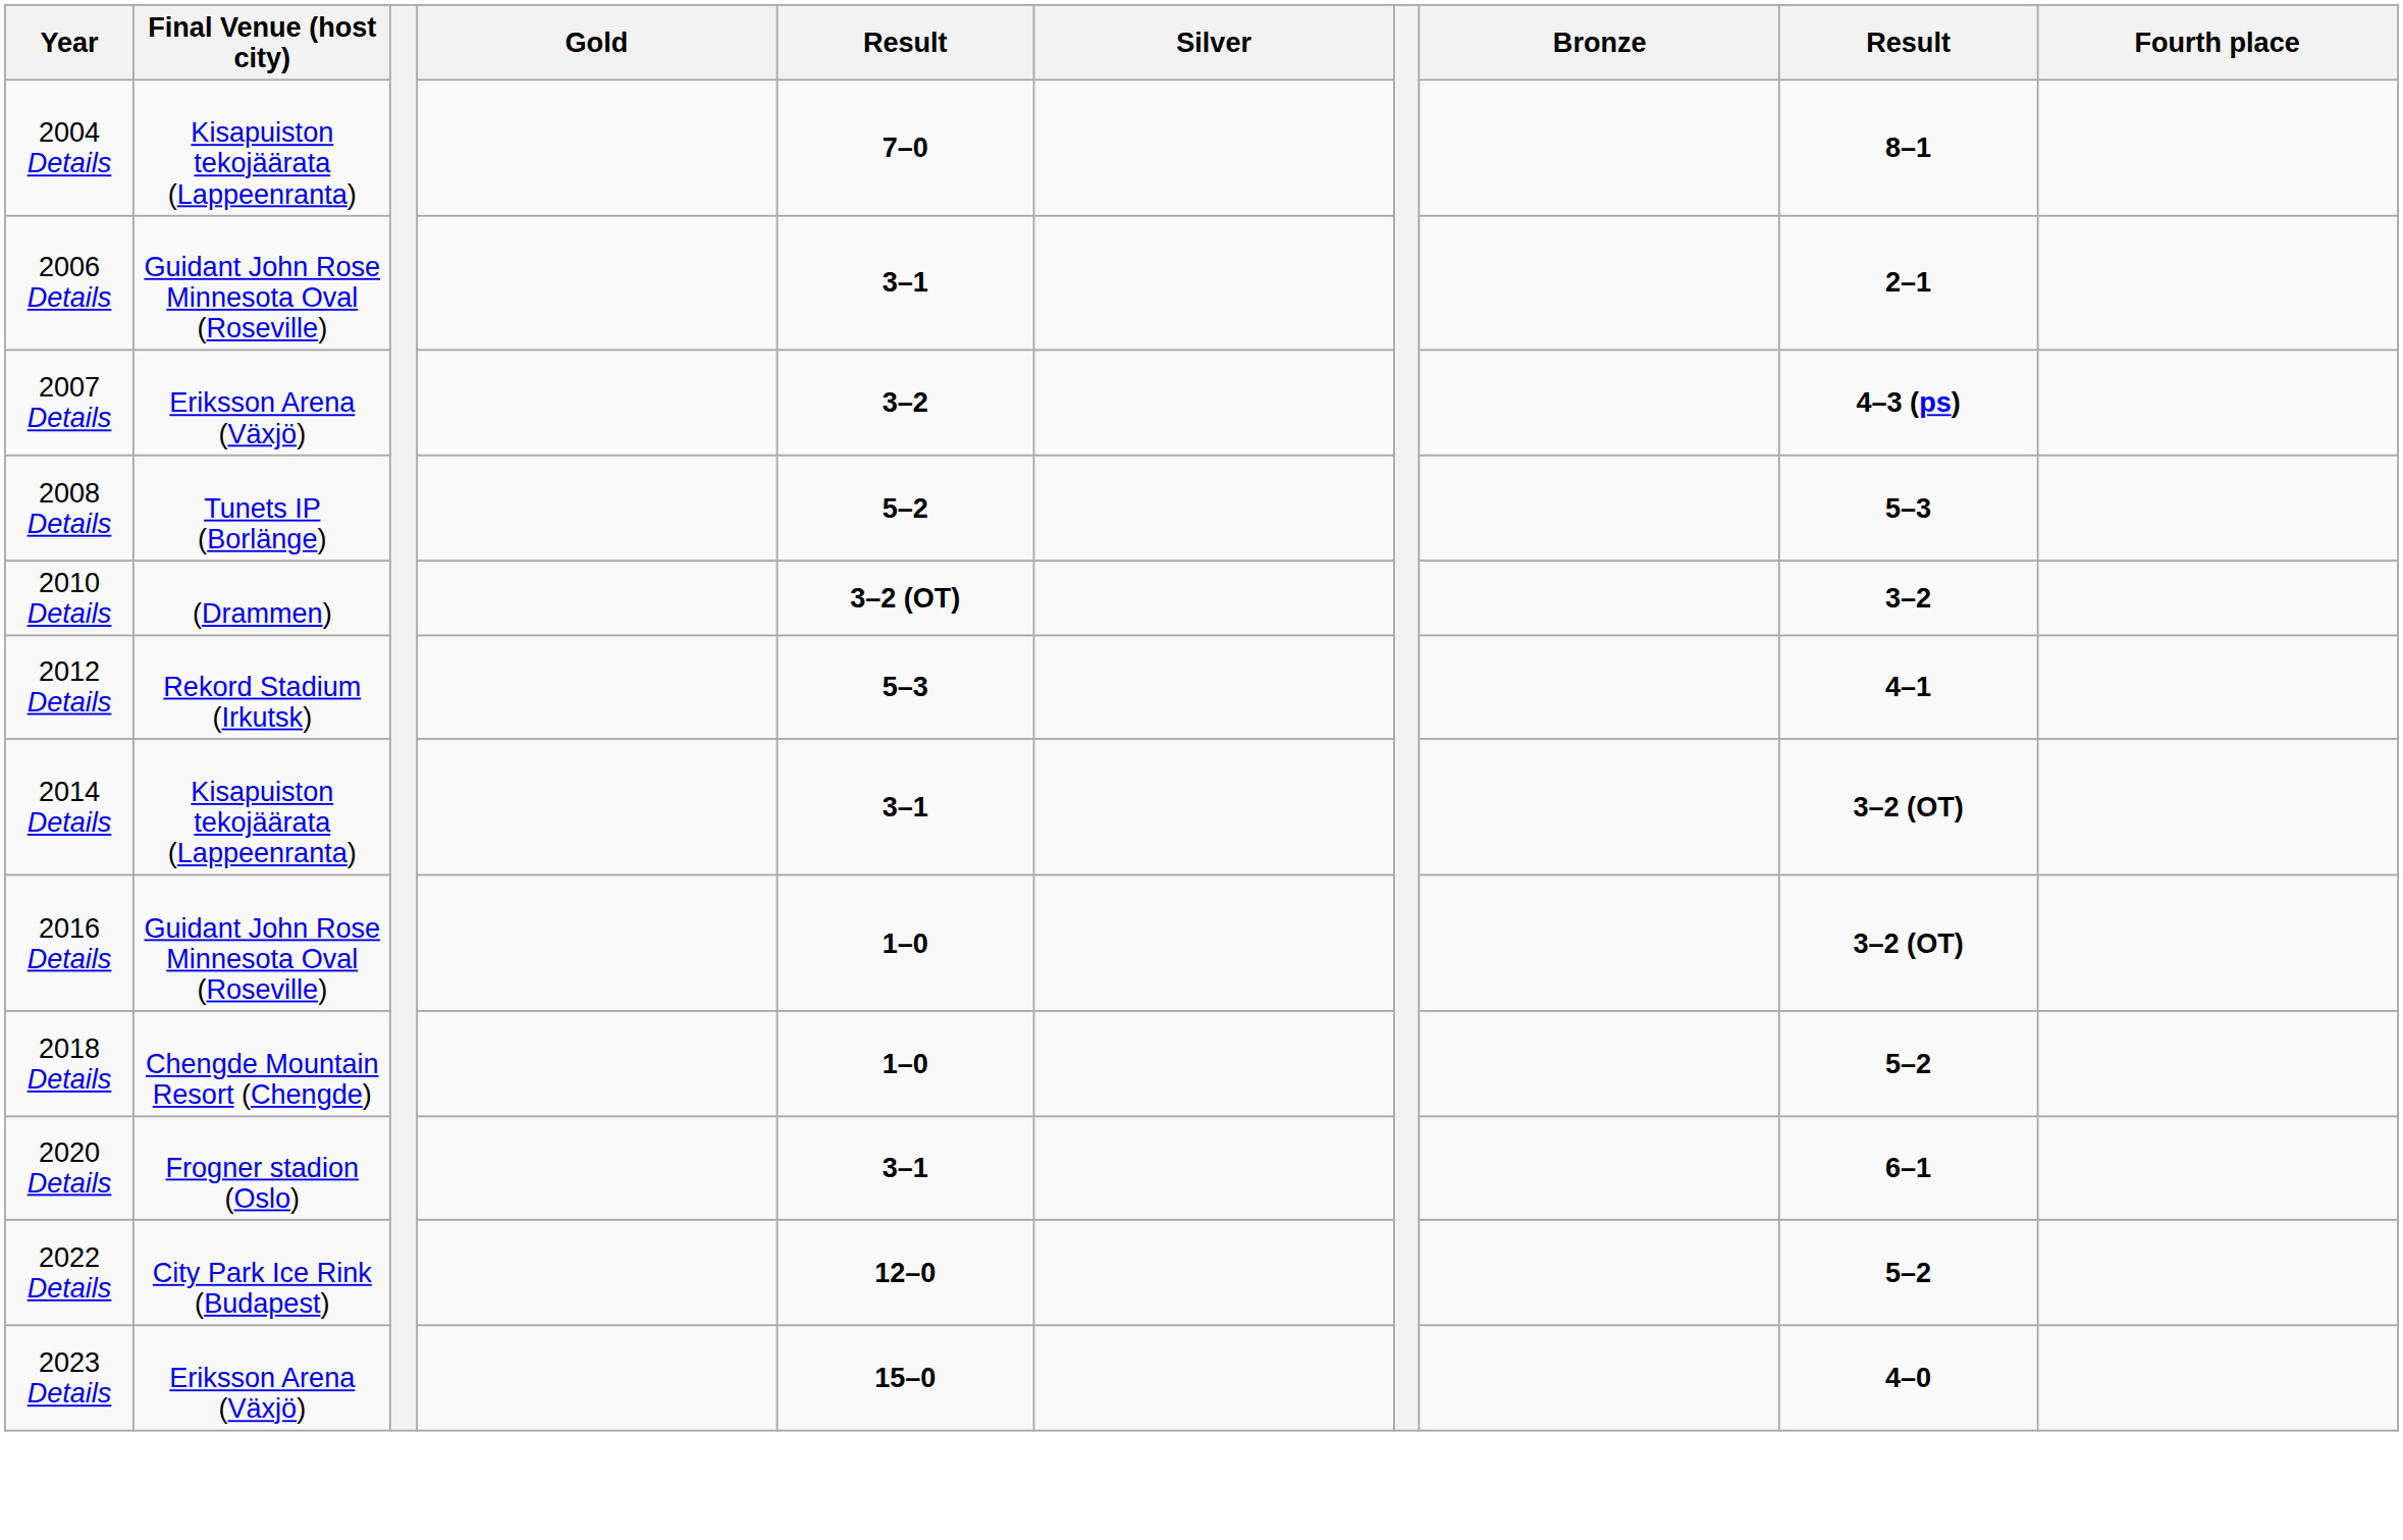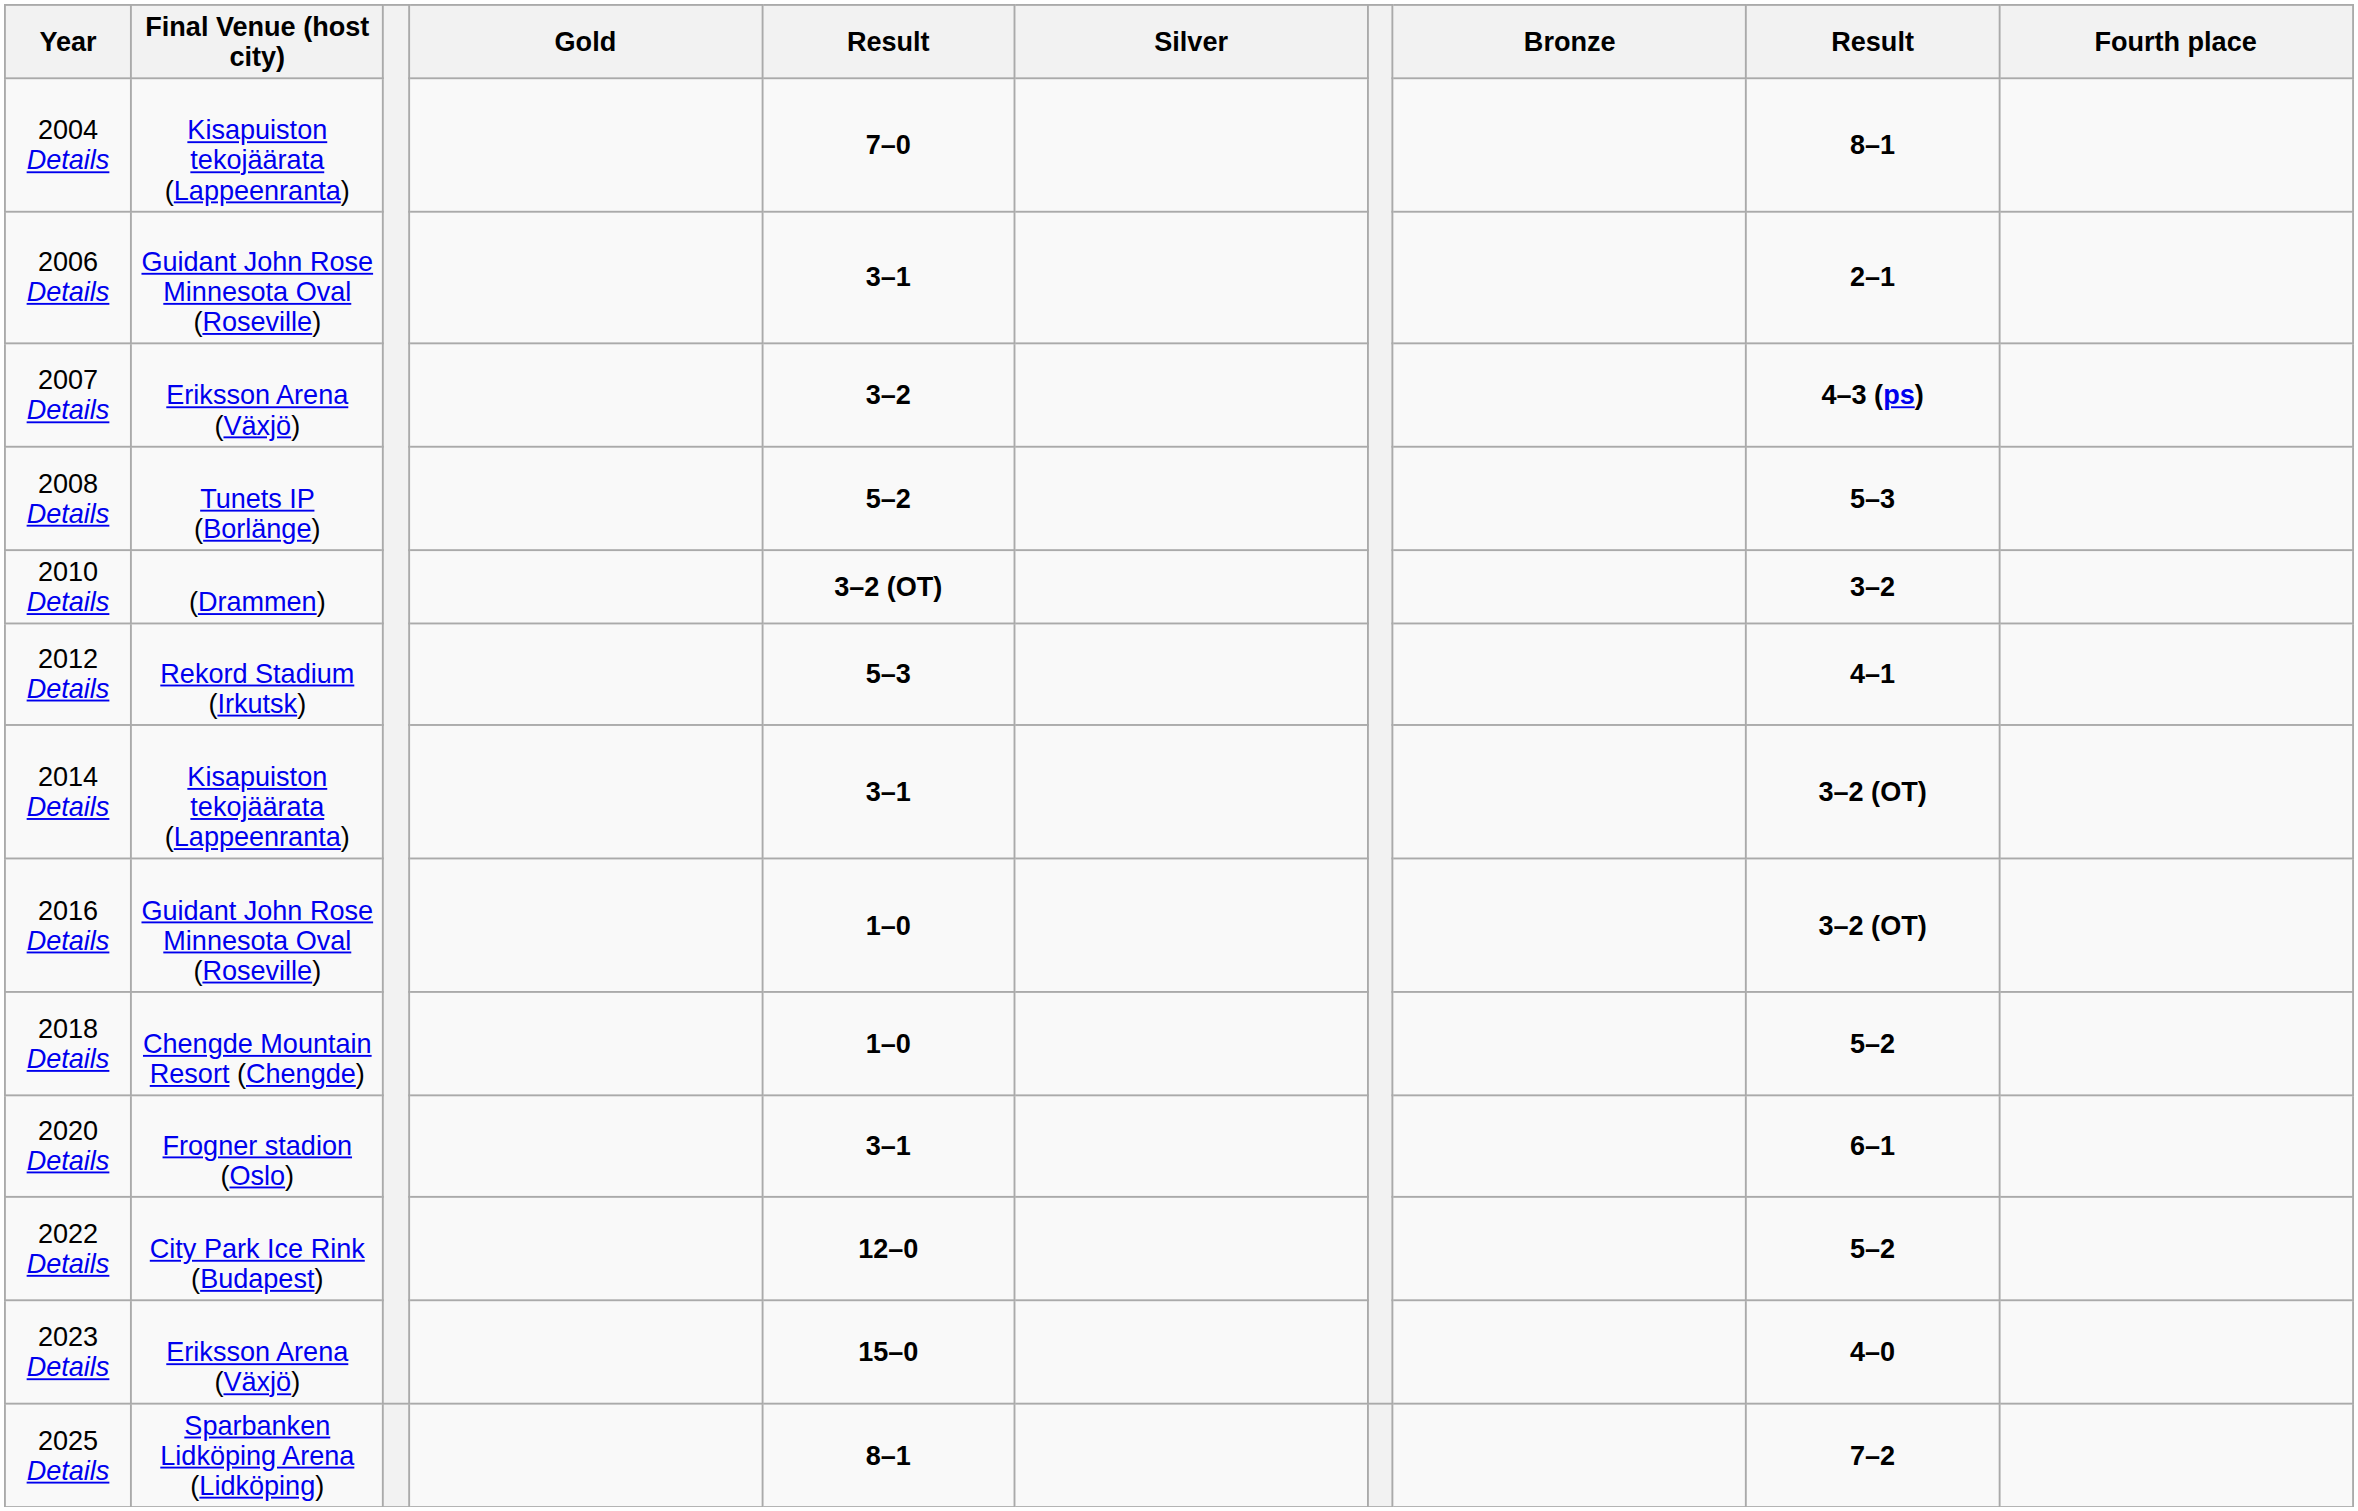+ row: 2025 Details | Sparbanken Lidköping Arena (Lidköping) | 8–1 | 7–2
